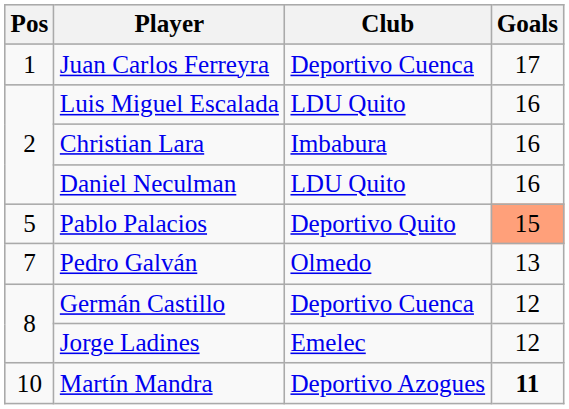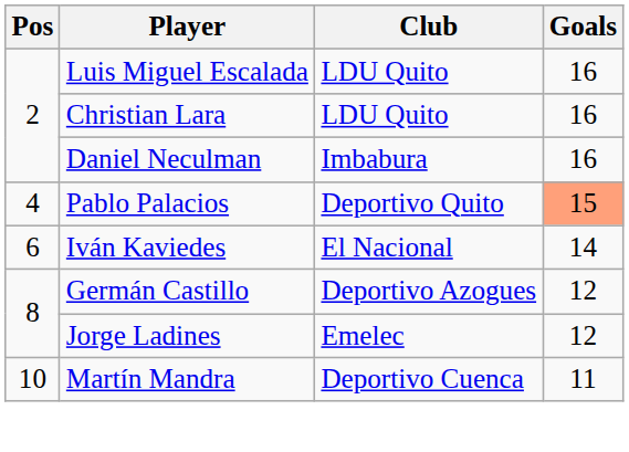- row: 1 | Juan Carlos Ferreyra | Deportivo Cuenca | 17
Christian Lara | Club: Imbabura -> LDU Quito
Daniel Neculman | Club: LDU Quito -> Imbabura
Pablo Palacios | Pos: 5 -> 4
+ row: 6 | Iván Kaviedes | El Nacional | 14
- row: 7 | Pedro Galván | Olmedo | 13
Germán Castillo | Club: Deportivo Cuenca -> Deportivo Azogues
Martín Mandra | Club: Deportivo Azogues -> Deportivo Cuenca
Martín Mandra | Goals: bold -> normal
